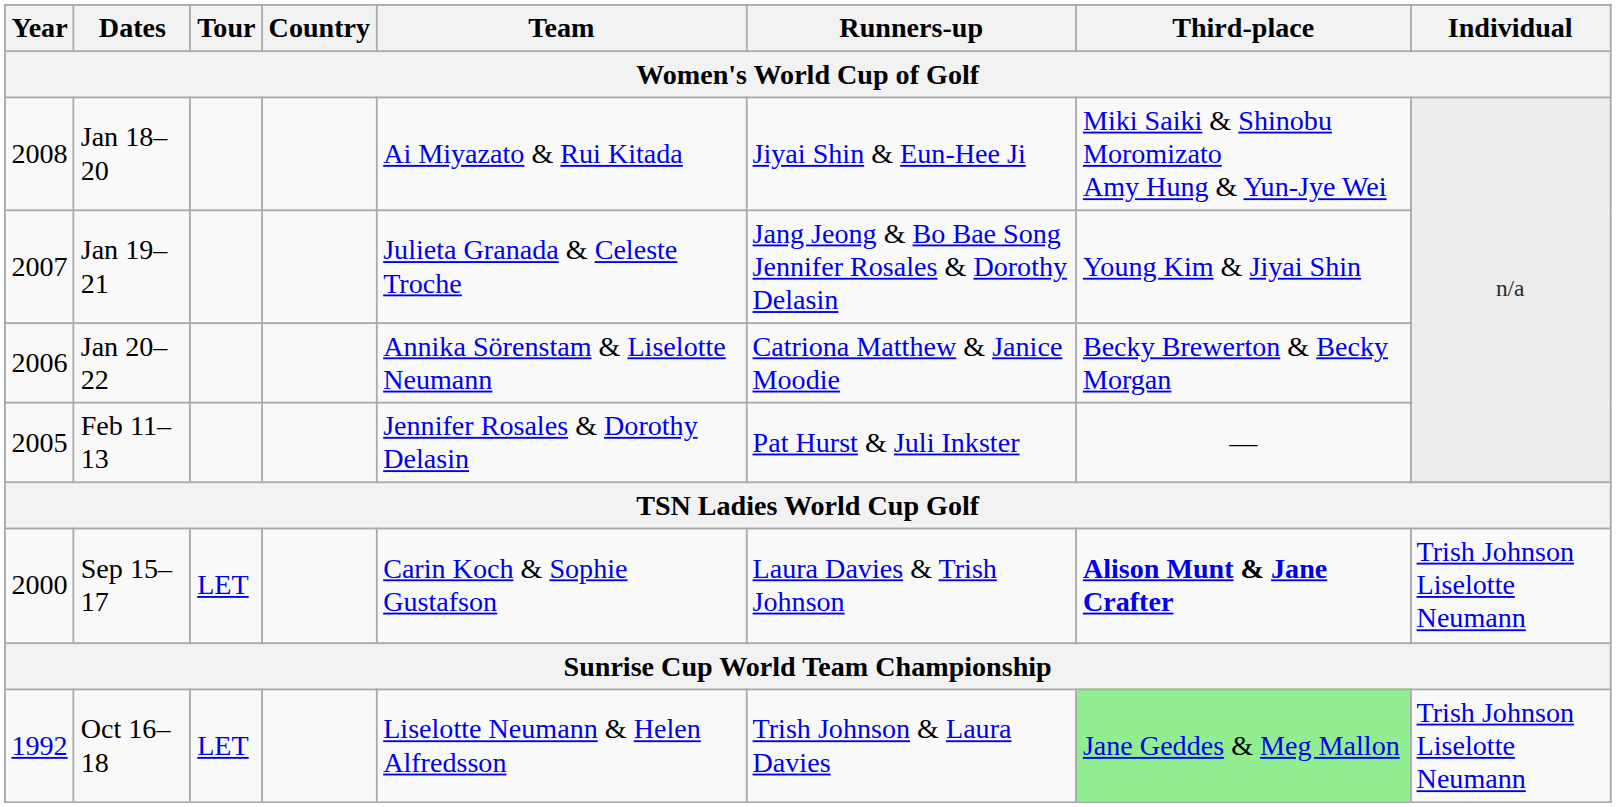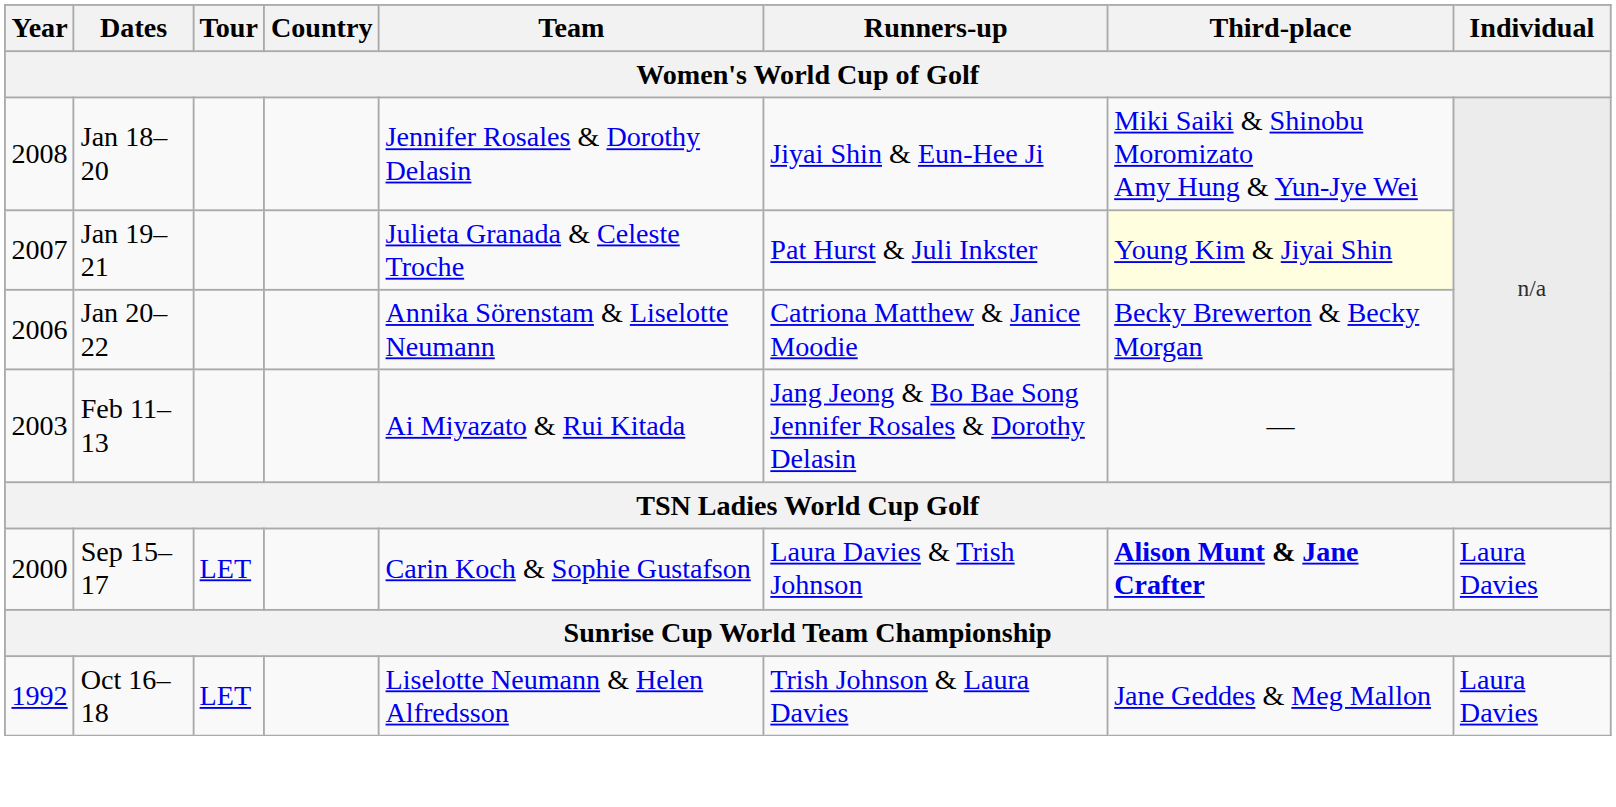Jan 18–20 | Team: Ai Miyazato & Rui Kitada -> Jennifer Rosales & Dorothy Delasin
Jan 19–21 | Runners-up: Jang Jeong & Bo Bae Song Jennifer Rosales & Dorothy Delasin -> Pat Hurst & Juli Inkster
Jan 19–21 | Third-place: no background -> lightyellow background
Feb 11–13 | Year: 2005 -> 2003
Feb 11–13 | Team: Jennifer Rosales & Dorothy Delasin -> Ai Miyazato & Rui Kitada
Feb 11–13 | Runners-up: Pat Hurst & Juli Inkster -> Jang Jeong & Bo Bae Song Jennifer Rosales & Dorothy Delasin
Sep 15–17 | Individual: Trish Johnson Liselotte Neumann -> Laura Davies
Oct 16–18 | Third-place: lightgreen background -> no background
Oct 16–18 | Individual: Trish Johnson Liselotte Neumann -> Laura Davies
